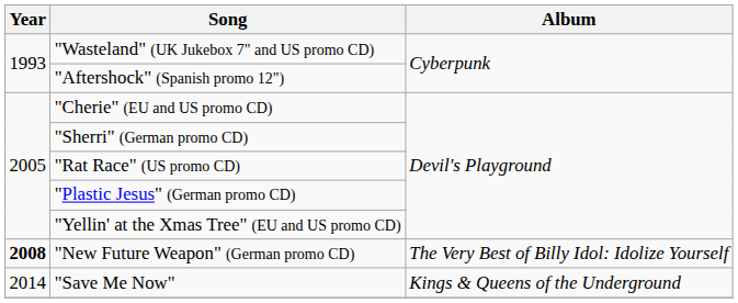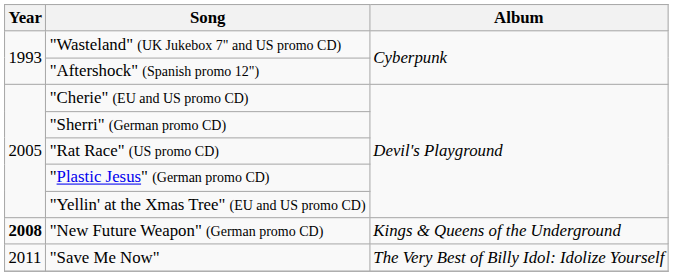"New Future Weapon" (German promo CD) | Album: The Very Best of Billy Idol: Idolize Yourself -> Kings & Queens of the Underground
"Save Me Now" | Year: 2014 -> 2011
"Save Me Now" | Album: Kings & Queens of the Underground -> The Very Best of Billy Idol: Idolize Yourself
